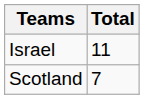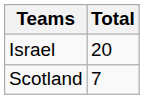Israel | Total: 11 -> 20
